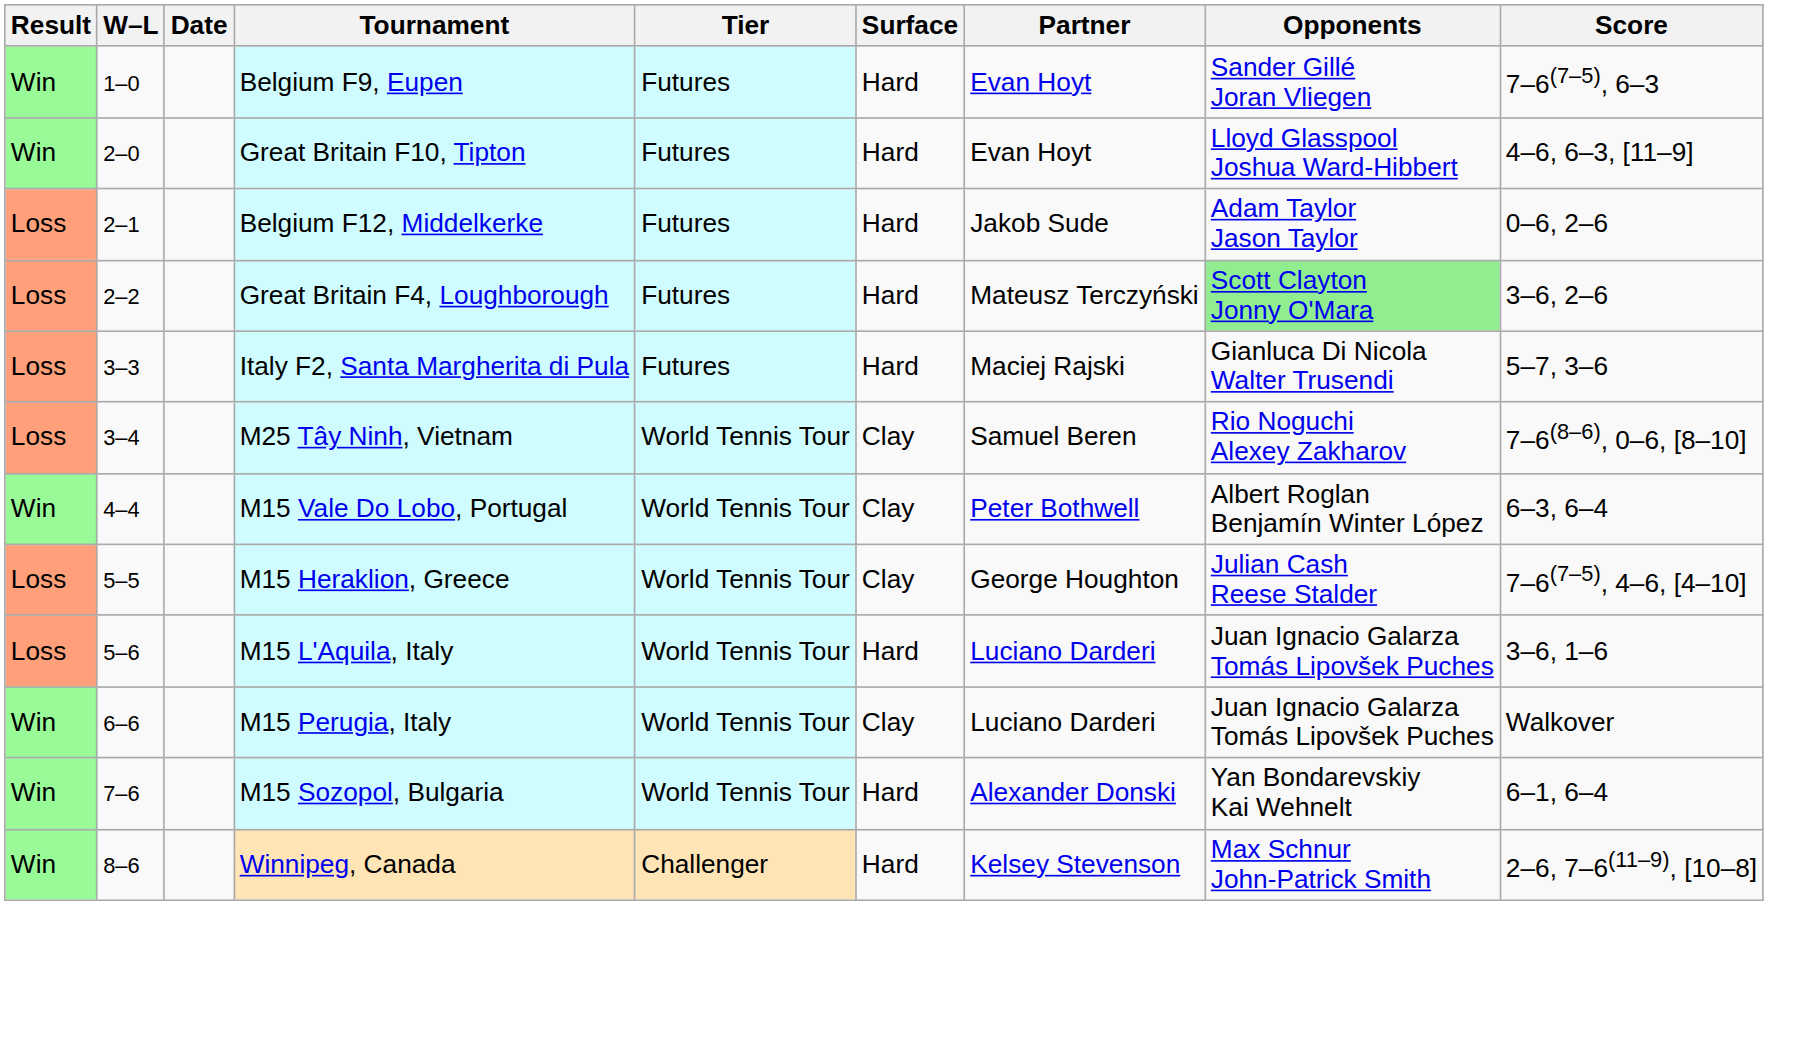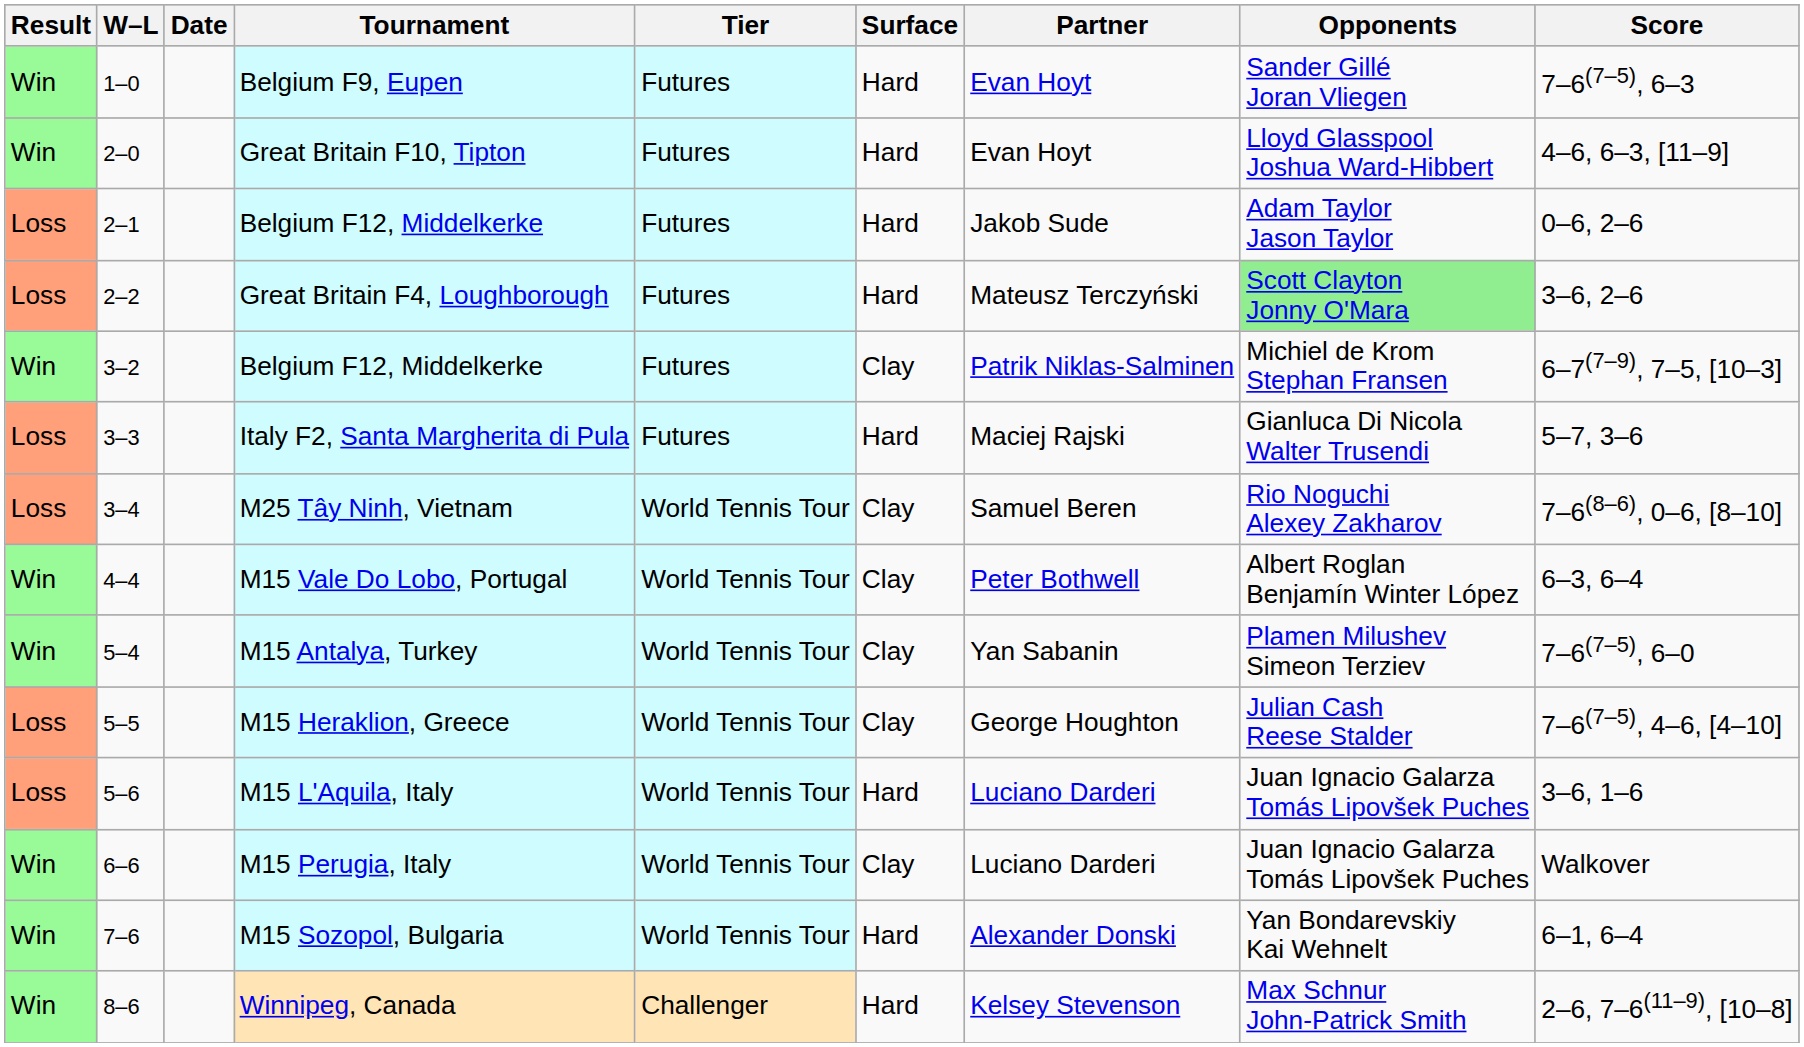+ row: Win | 3–2 | Belgium F12, Middelkerke | Futures | Clay | Patrik Niklas-Salminen | Michiel de Krom Stephan Fransen | 6–7(7–9), 7–5, [10–3]
+ row: Win | 5–4 | M15 Antalya, Turkey | World Tennis Tour | Clay | Yan Sabanin | Plamen Milushev Simeon Terziev | 7–6(7–5), 6–0
